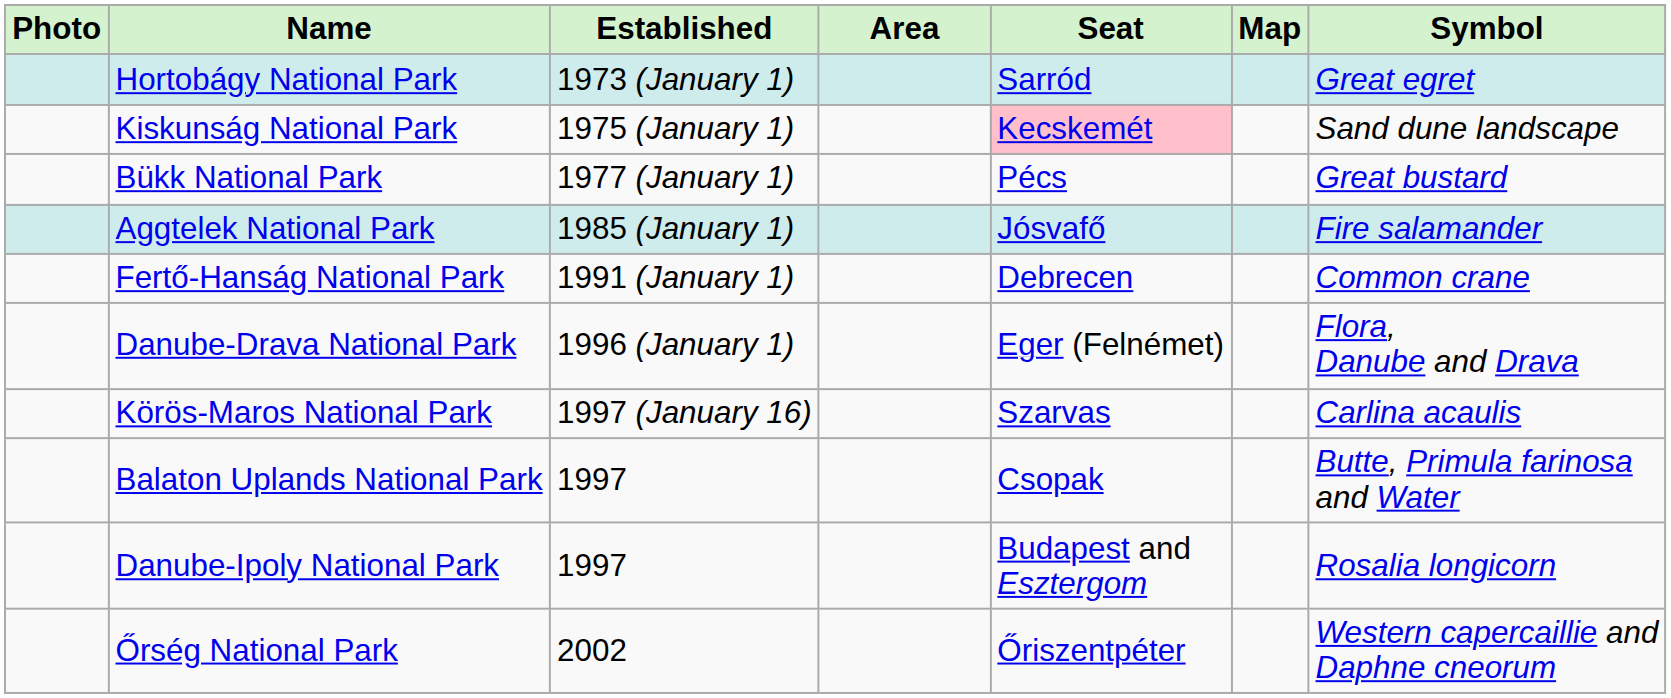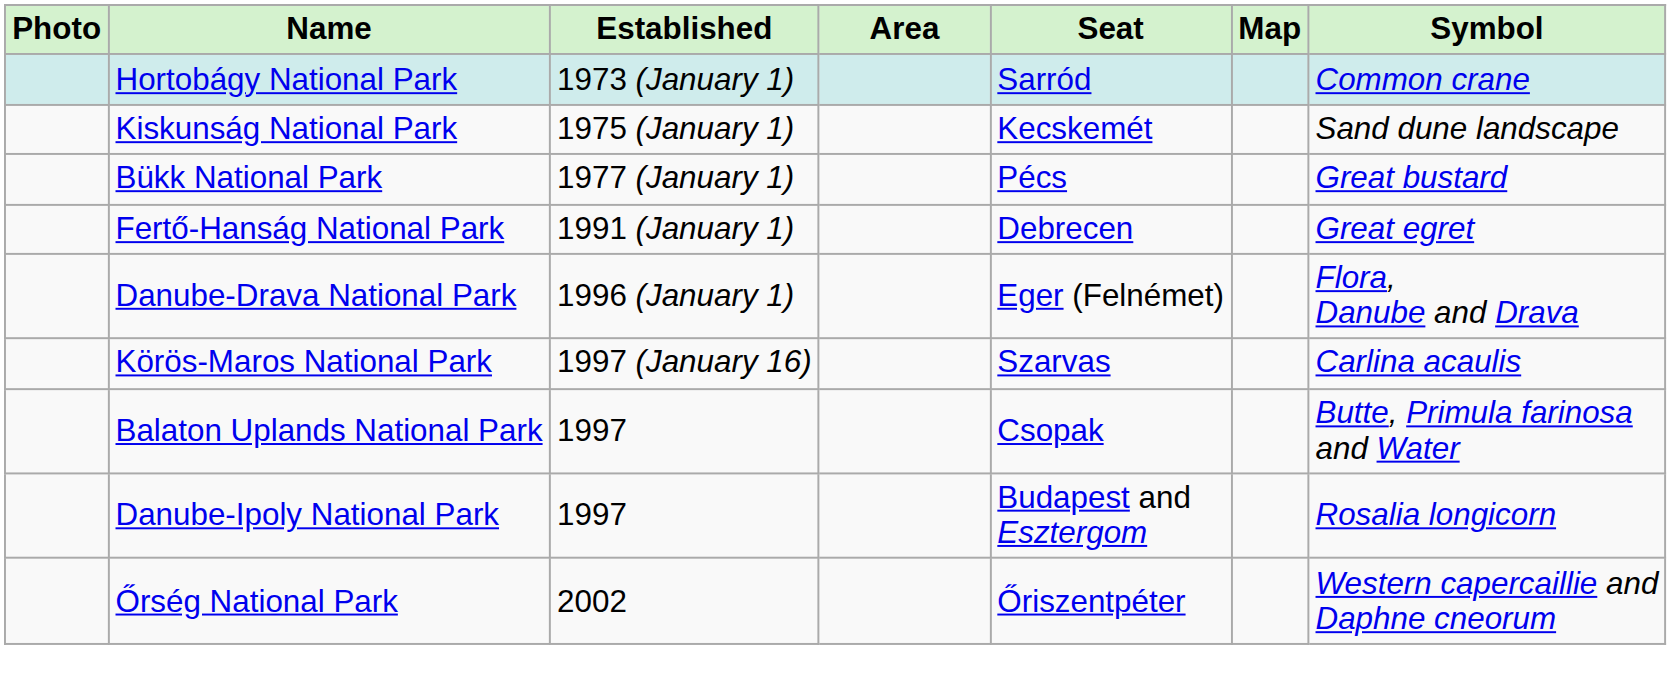Hortobágy National Park | Symbol: Great egret -> Common crane
Kiskunság National Park | Seat: pink background -> no background
- row: Aggtelek National Park | 1985 (January 1) | Jósvafő | Fire salamander
Fertő-Hanság National Park | Symbol: Common crane -> Great egret
